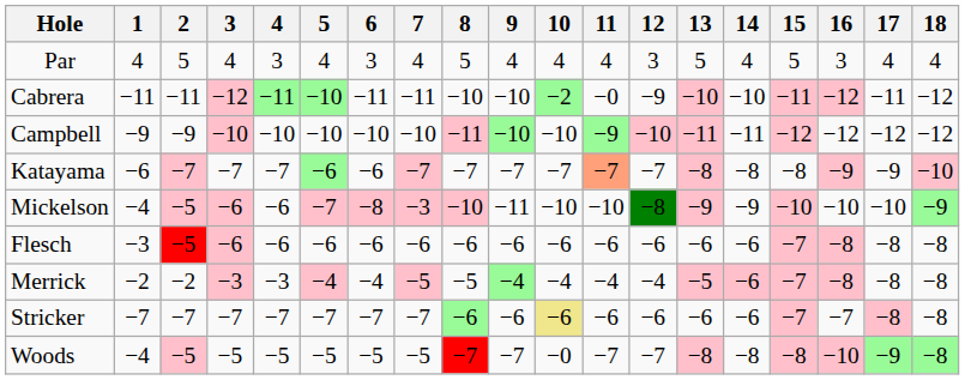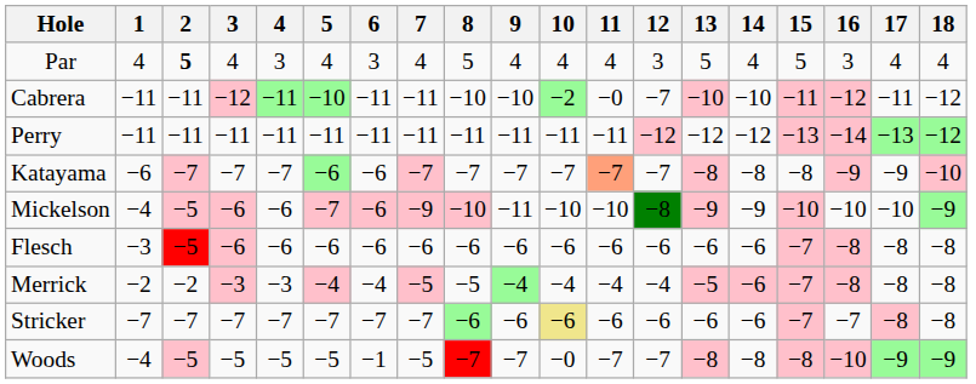Par | 2: normal -> bold
Cabrera | 12: −9 -> −7
+ row: Perry | −11 | −11 | −11 | −11 | −11 | −11 | −11 | −11 | −11 | −11 | −11 | −12 | −12 | −12 | −13 | −14 | −13 | −12
- row: Campbell | −9 | −9 | −10 | −10 | −10 | −10 | −10 | −11 | −10 | −10 | −9 | −10 | −11 | −11 | −12 | −12 | −12 | −12
Mickelson | 6: −8 -> −6
Mickelson | 7: −3 -> −9
Woods | 6: −5 -> −1
Woods | 18: −8 -> −9
